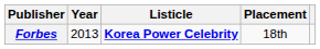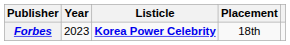Forbes | Year: 2013 -> 2023
